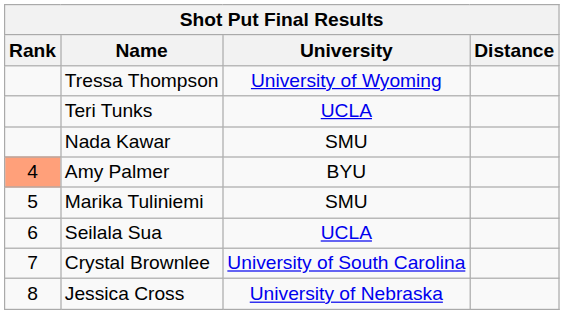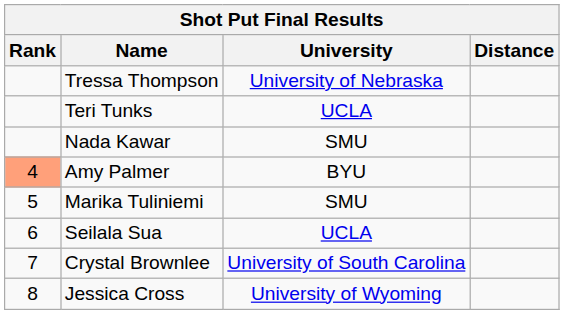Tressa Thompson | University: University of Wyoming -> University of Nebraska
Jessica Cross | University: University of Nebraska -> University of Wyoming
